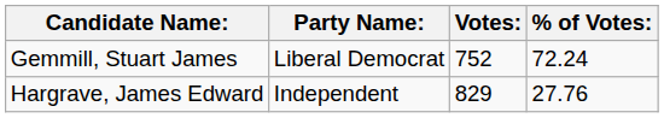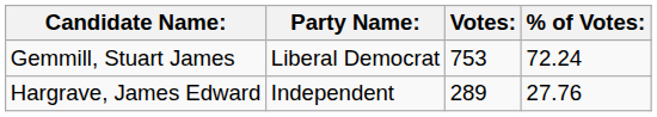Gemmill, Stuart James | Votes:: 752 -> 753
Hargrave, James Edward | Votes:: 829 -> 289
